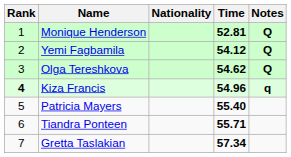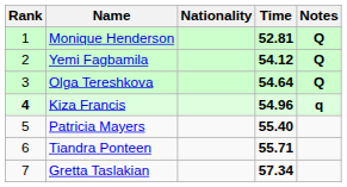Olga Tereshkova | Time: 54.62 -> 54.64
